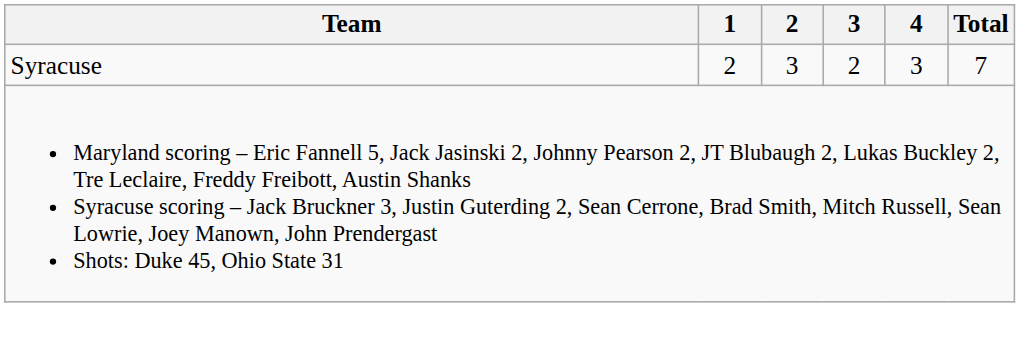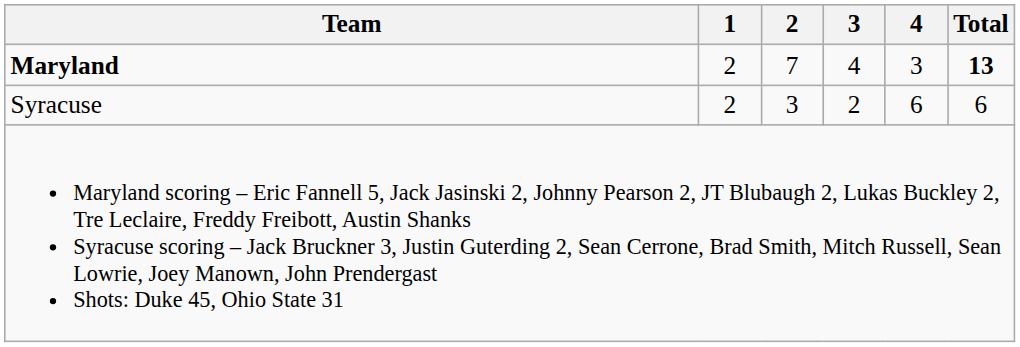+ row: Maryland | 2 | 7 | 4 | 3 | 13
Syracuse | 4: 3 -> 6
Syracuse | Total: 7 -> 6
